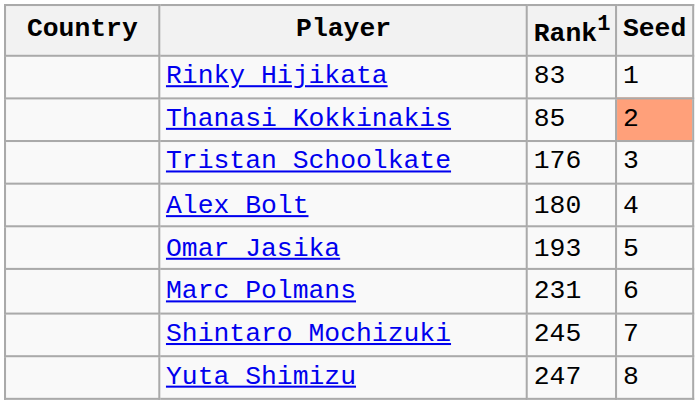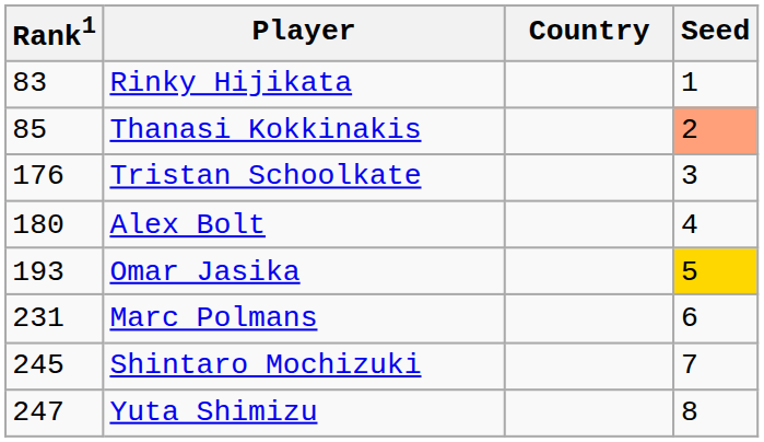columns swapped: Country <-> Rank1
Omar Jasika | Seed: no background -> gold background
